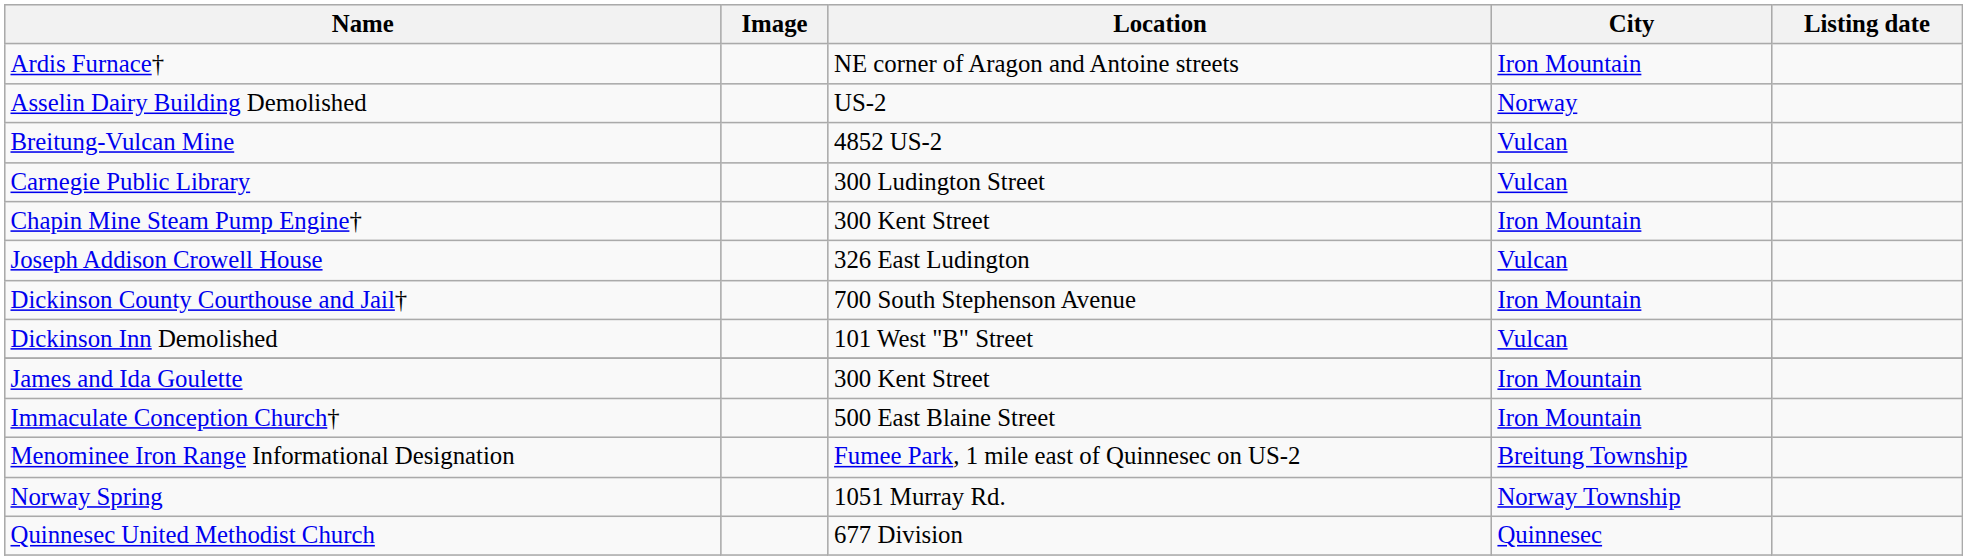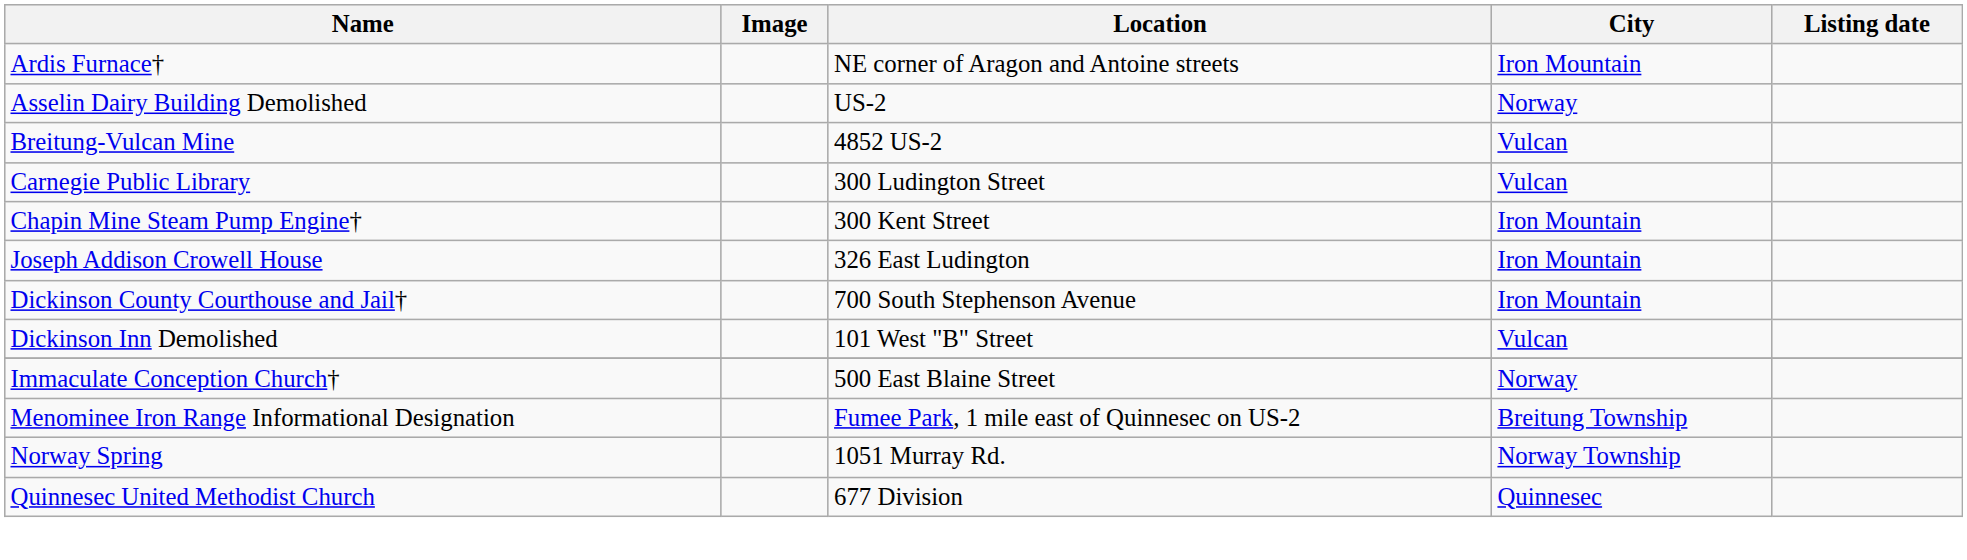Joseph Addison Crowell House | City: Vulcan -> Iron Mountain
- row: James and Ida Goulette | 300 Kent Street | Iron Mountain
Immaculate Conception Church† | City: Iron Mountain -> Norway
